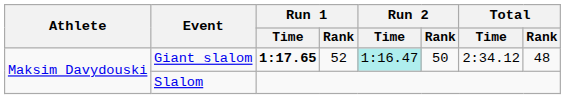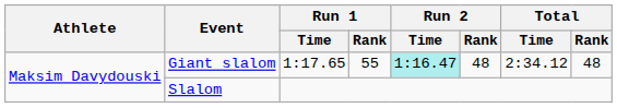Giant slalom | Run 1 / Time: bold -> normal
Giant slalom | Run 1 / Rank: 52 -> 55
Giant slalom | Run 2 / Rank: 50 -> 48
